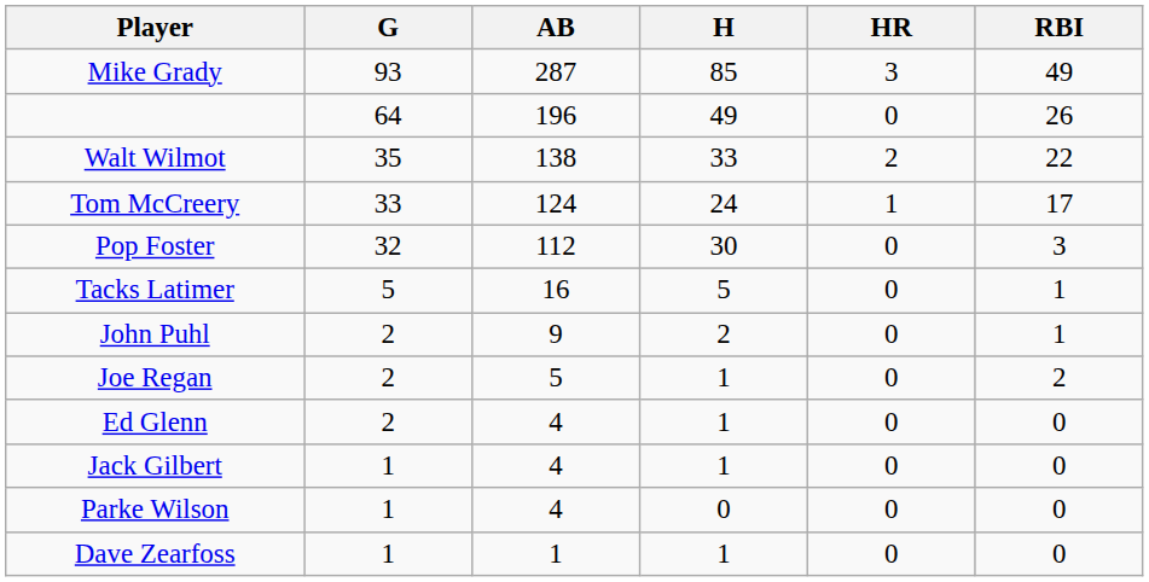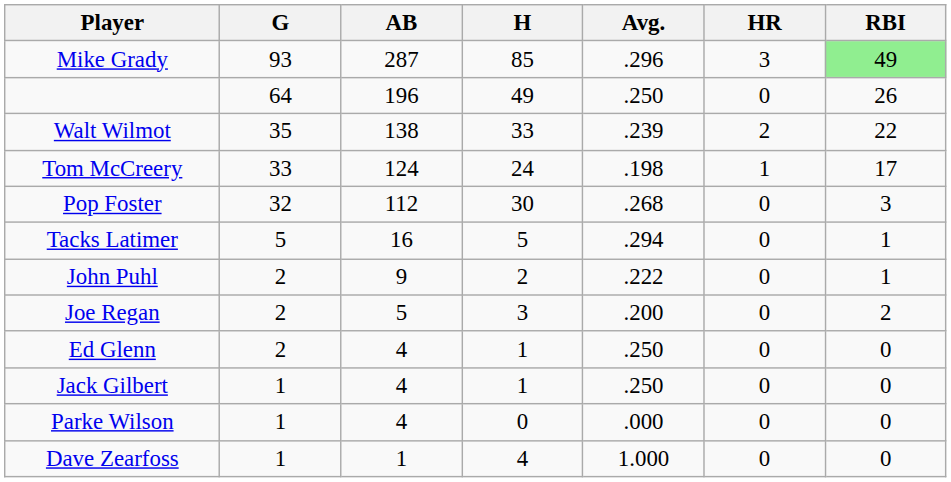+ column: Avg. | .296 | .250 | .239 | .198 | .268 | .294 | .222 | .200 | .250 | .250 | .000 | 1.000
Mike Grady | RBI: no background -> lightgreen background
Joe Regan | H: 1 -> 3
Dave Zearfoss | H: 1 -> 4
